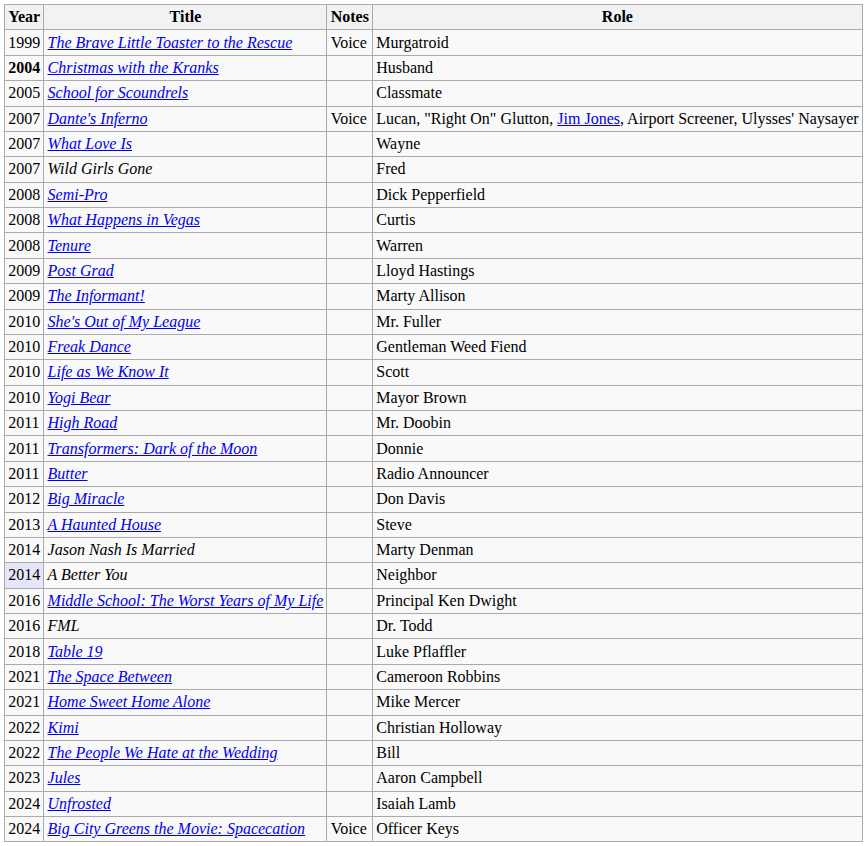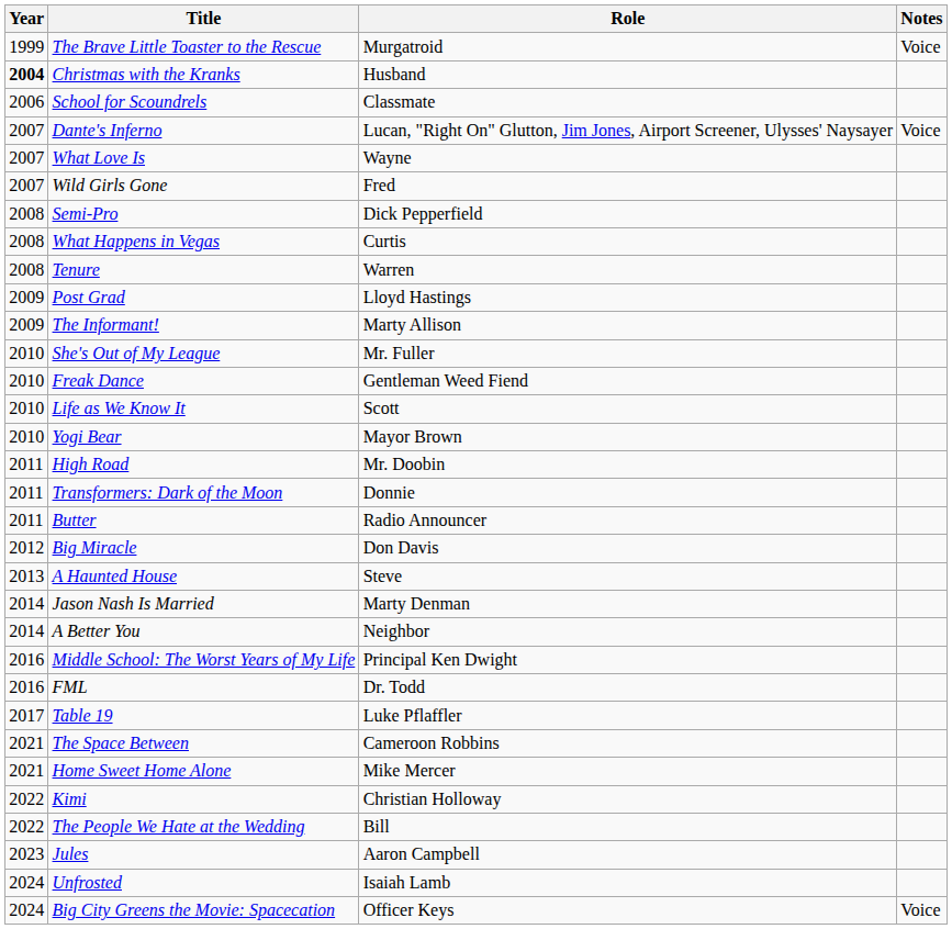columns swapped: Role <-> Notes
School for Scoundrels | Year: 2005 -> 2006
A Better You | Year: lavender background -> no background
Table 19 | Year: 2018 -> 2017
